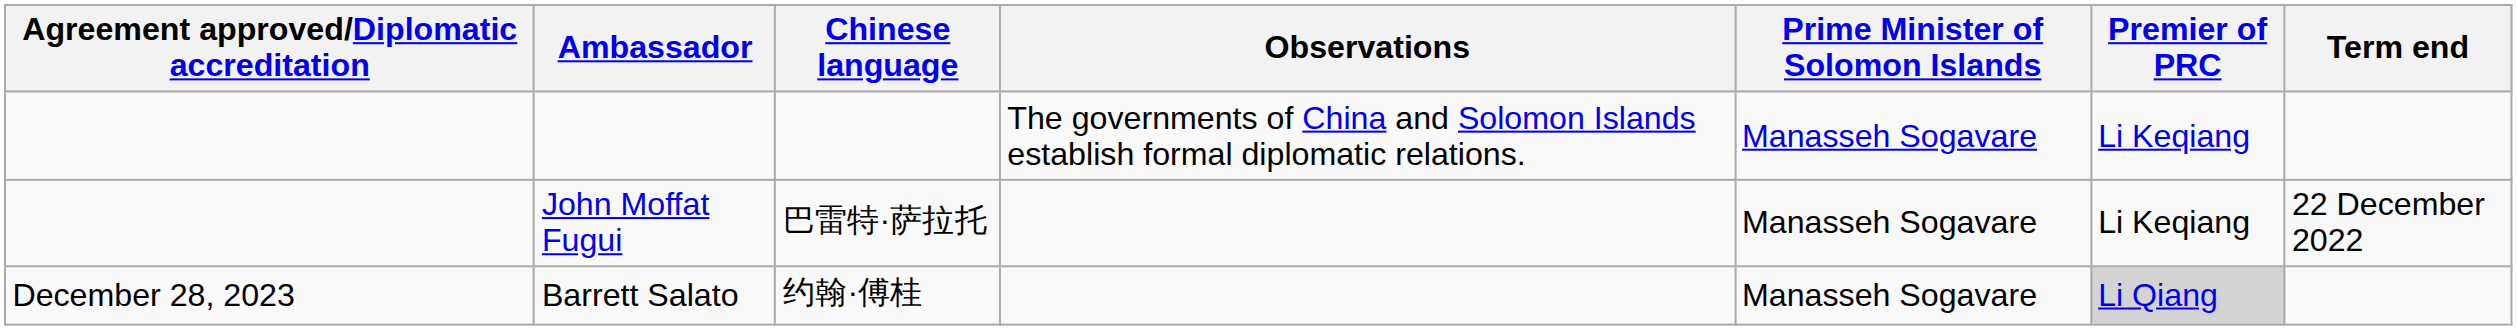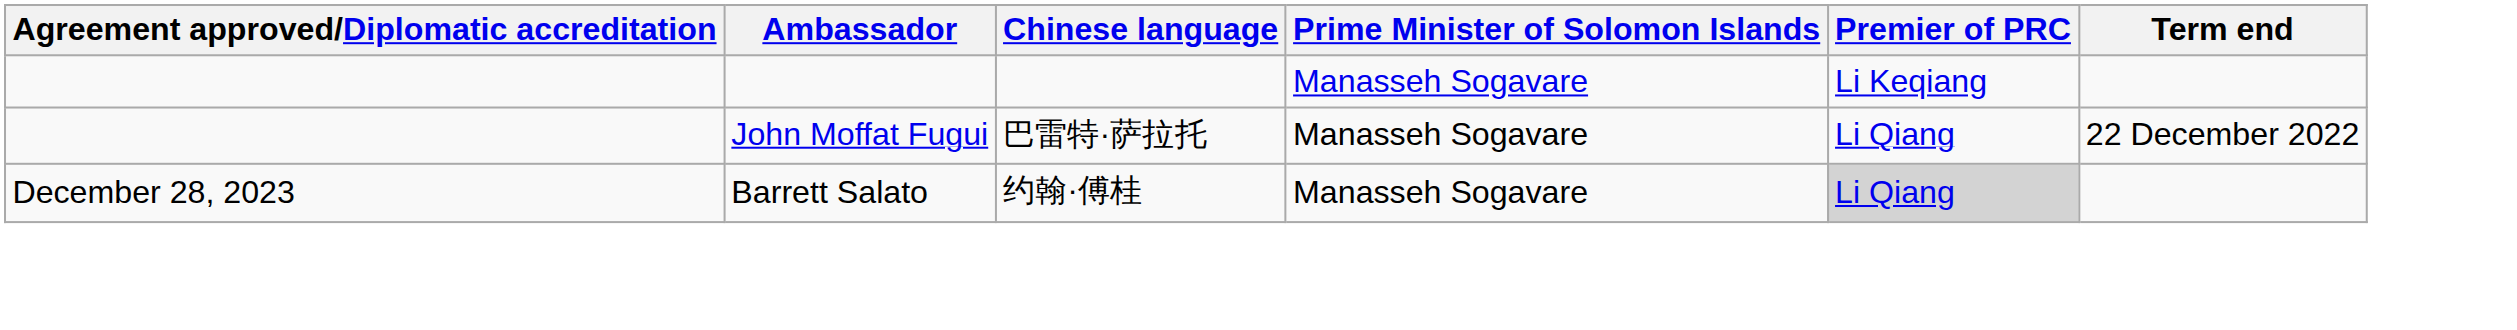- column: Observations | The governments of China and Solomon Islands establish formal diplomatic relations.
John Moffat Fugui | Premier of PRC: Li Keqiang -> Li Qiang
